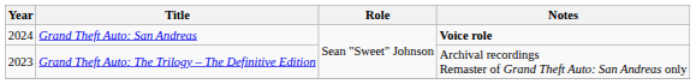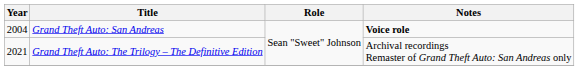Grand Theft Auto: San Andreas | Year: 2024 -> 2004
Grand Theft Auto: The Trilogy – The Definitive Edition | Year: 2023 -> 2021
